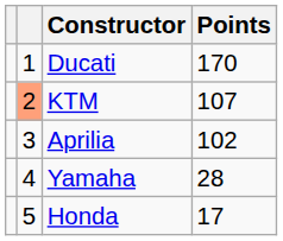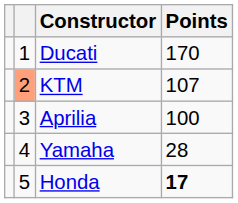Aprilia | Points: 102 -> 100
Honda | Points: normal -> bold
